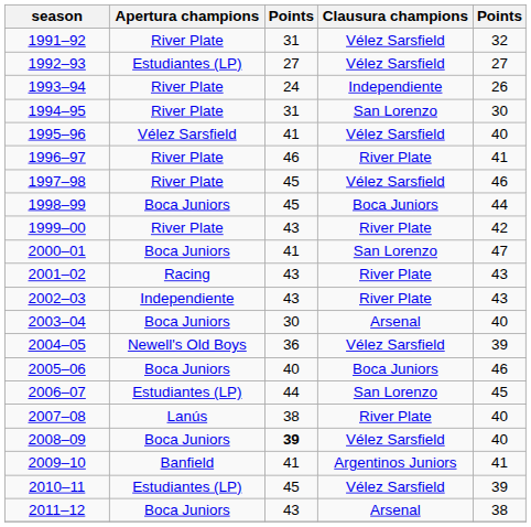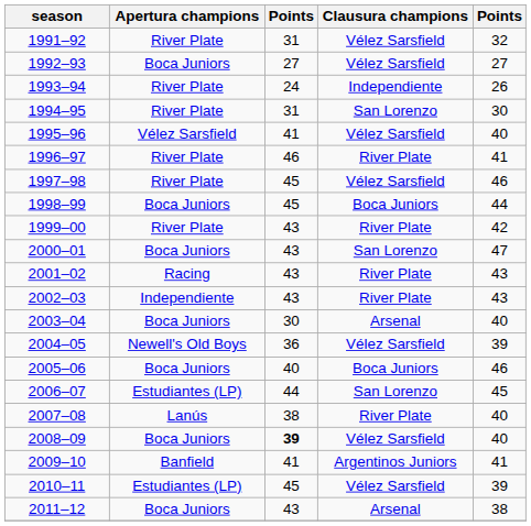1992–93 | Apertura champions: Estudiantes (LP) -> Boca Juniors
2000–01 | column 3: 41 -> 43
